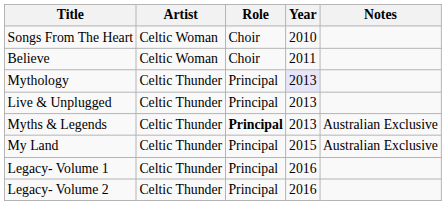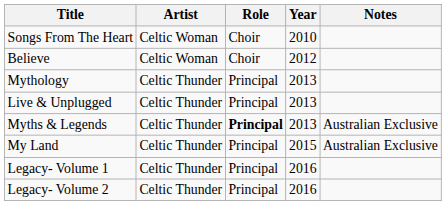Believe | Year: 2011 -> 2012
Mythology | Year: lavender background -> no background
